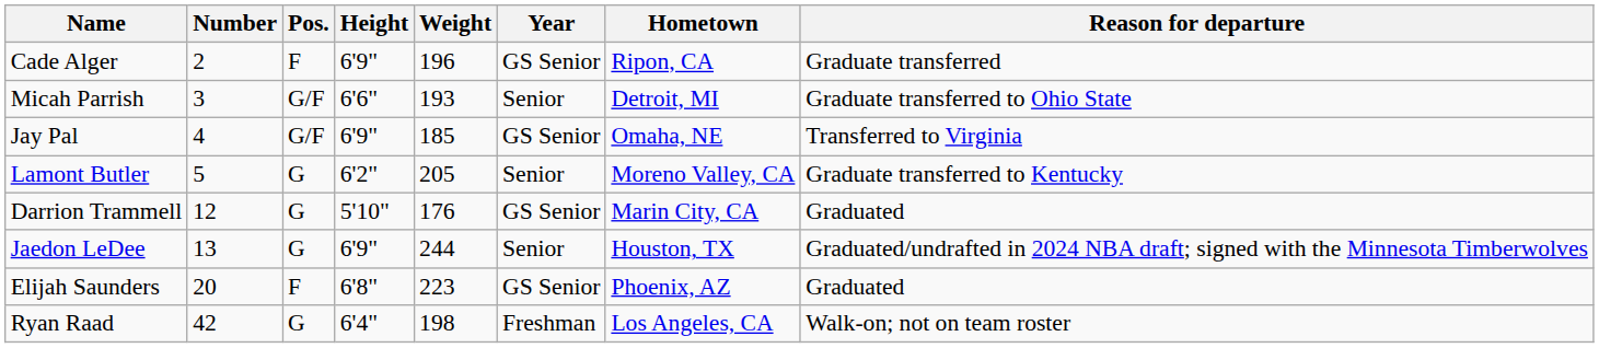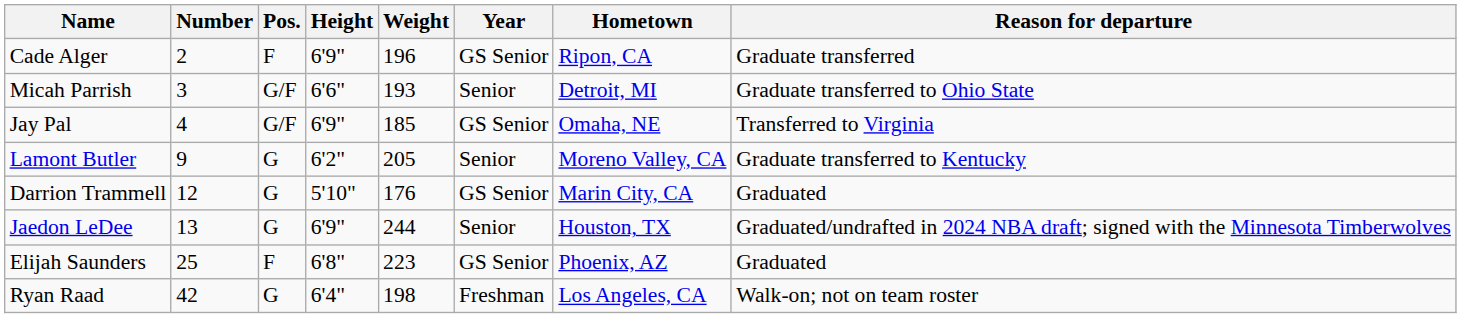Lamont Butler | Number: 5 -> 9
Elijah Saunders | Number: 20 -> 25
